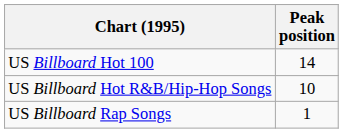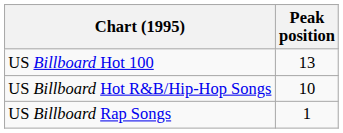US Billboard Hot 100 | Peak position: 14 -> 13
